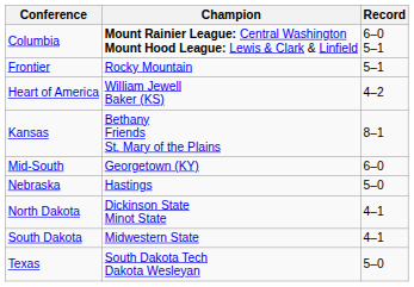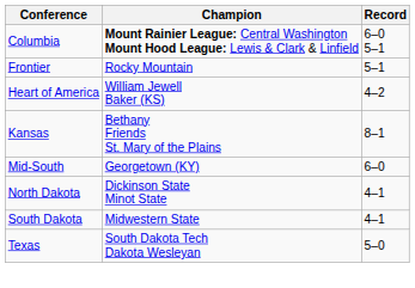- row: Nebraska | Hastings | 5–0
